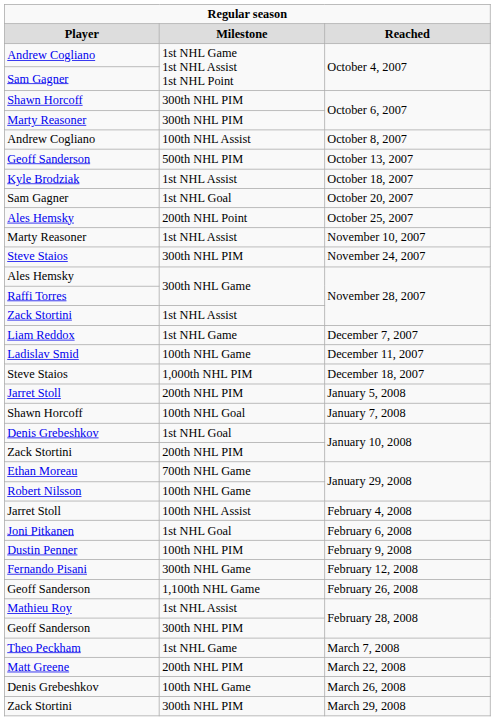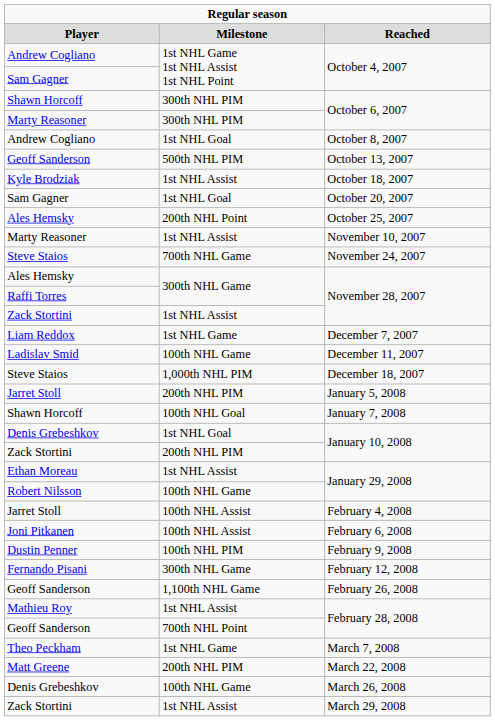October 8, 2007 | column 2: 100th NHL Assist -> 1st NHL Goal
November 24, 2007 | column 2: 300th NHL PIM -> 700th NHL Game
Ethan Moreau / January 29, 2008 | column 2: 700th NHL Game -> 1st NHL Assist
February 6, 2008 | column 2: 1st NHL Goal -> 100th NHL Assist
Geoff Sanderson / February 28, 2008 | column 2: 300th NHL PIM -> 700th NHL Point
March 29, 2008 | column 2: 300th NHL PIM -> 1st NHL Assist
